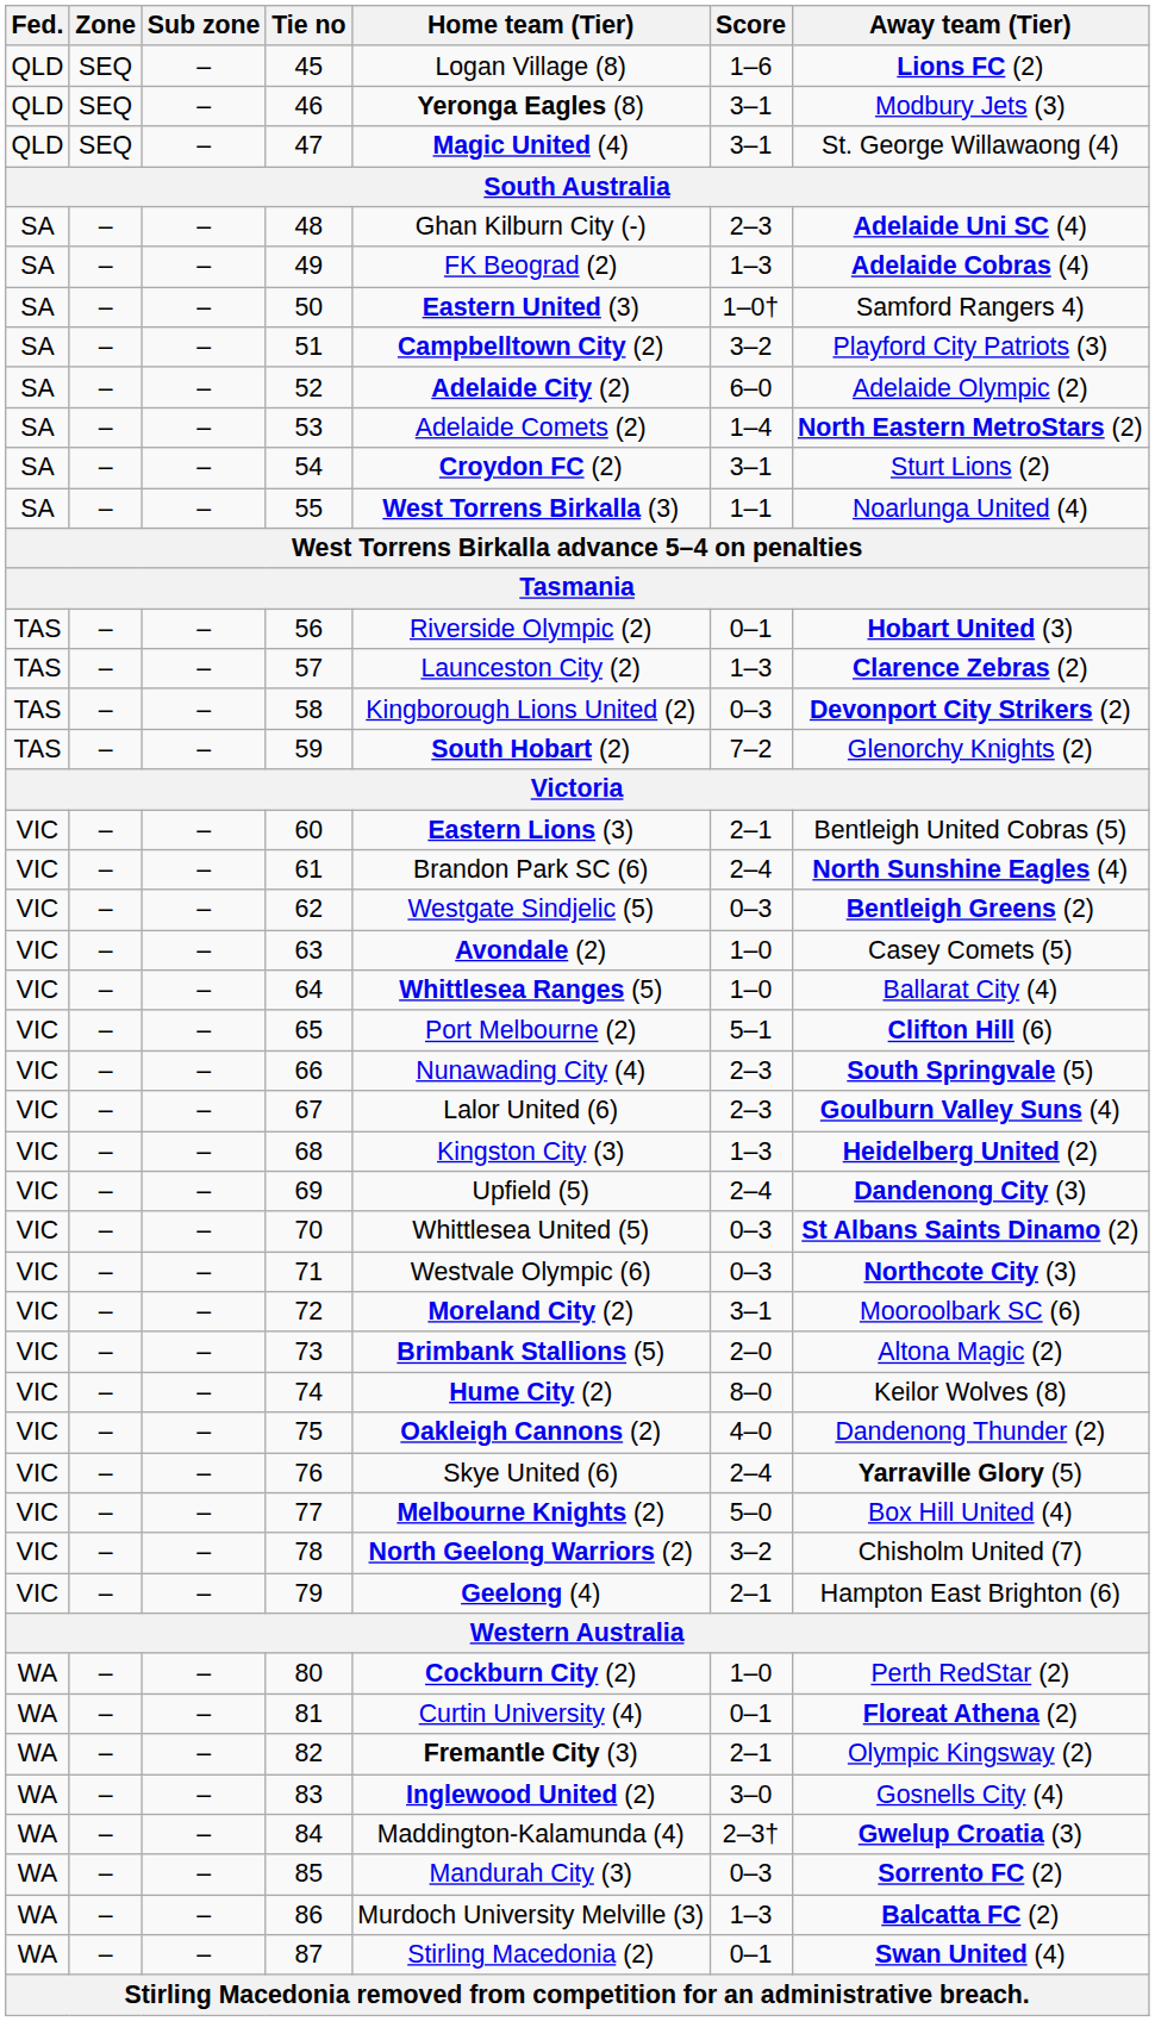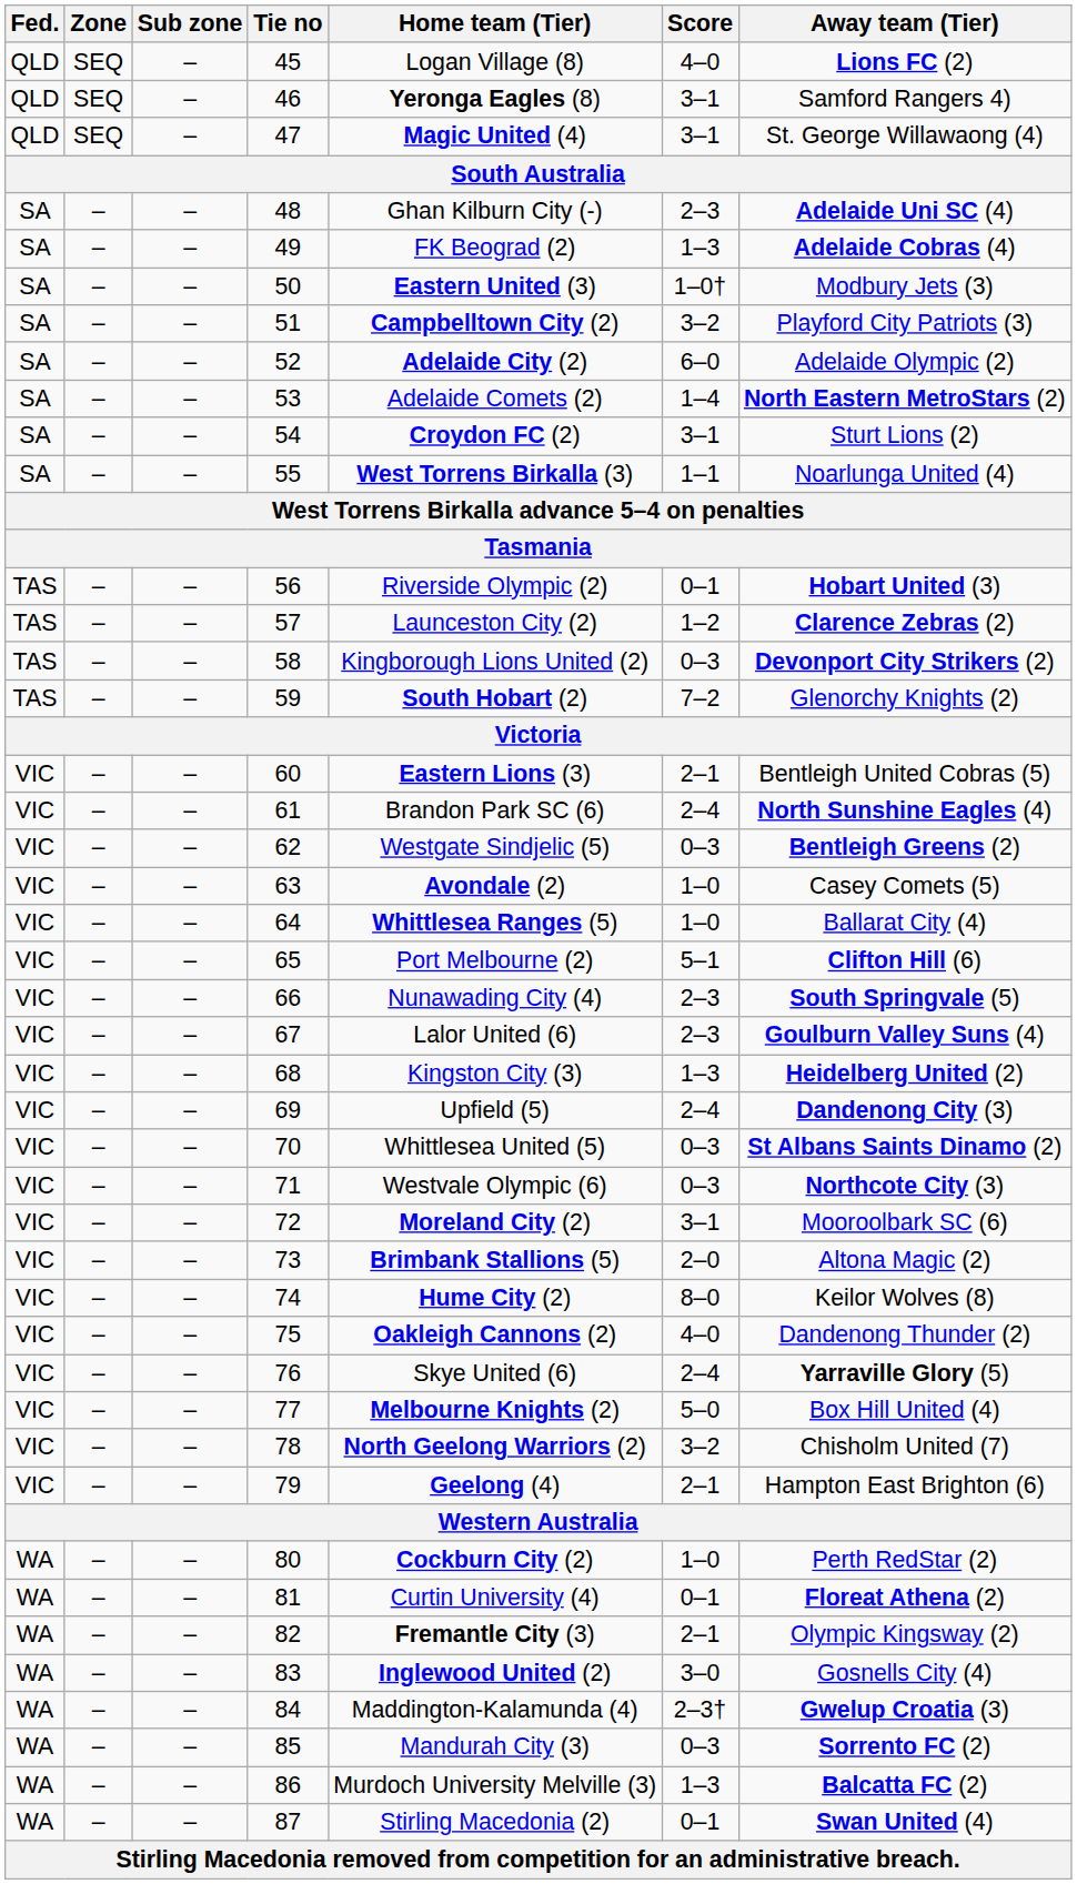45 | Score: 1–6 -> 4–0
46 | Away team (Tier): Modbury Jets (3) -> Samford Rangers 4)
50 | Away team (Tier): Samford Rangers 4) -> Modbury Jets (3)
57 | Score: 1–3 -> 1–2
